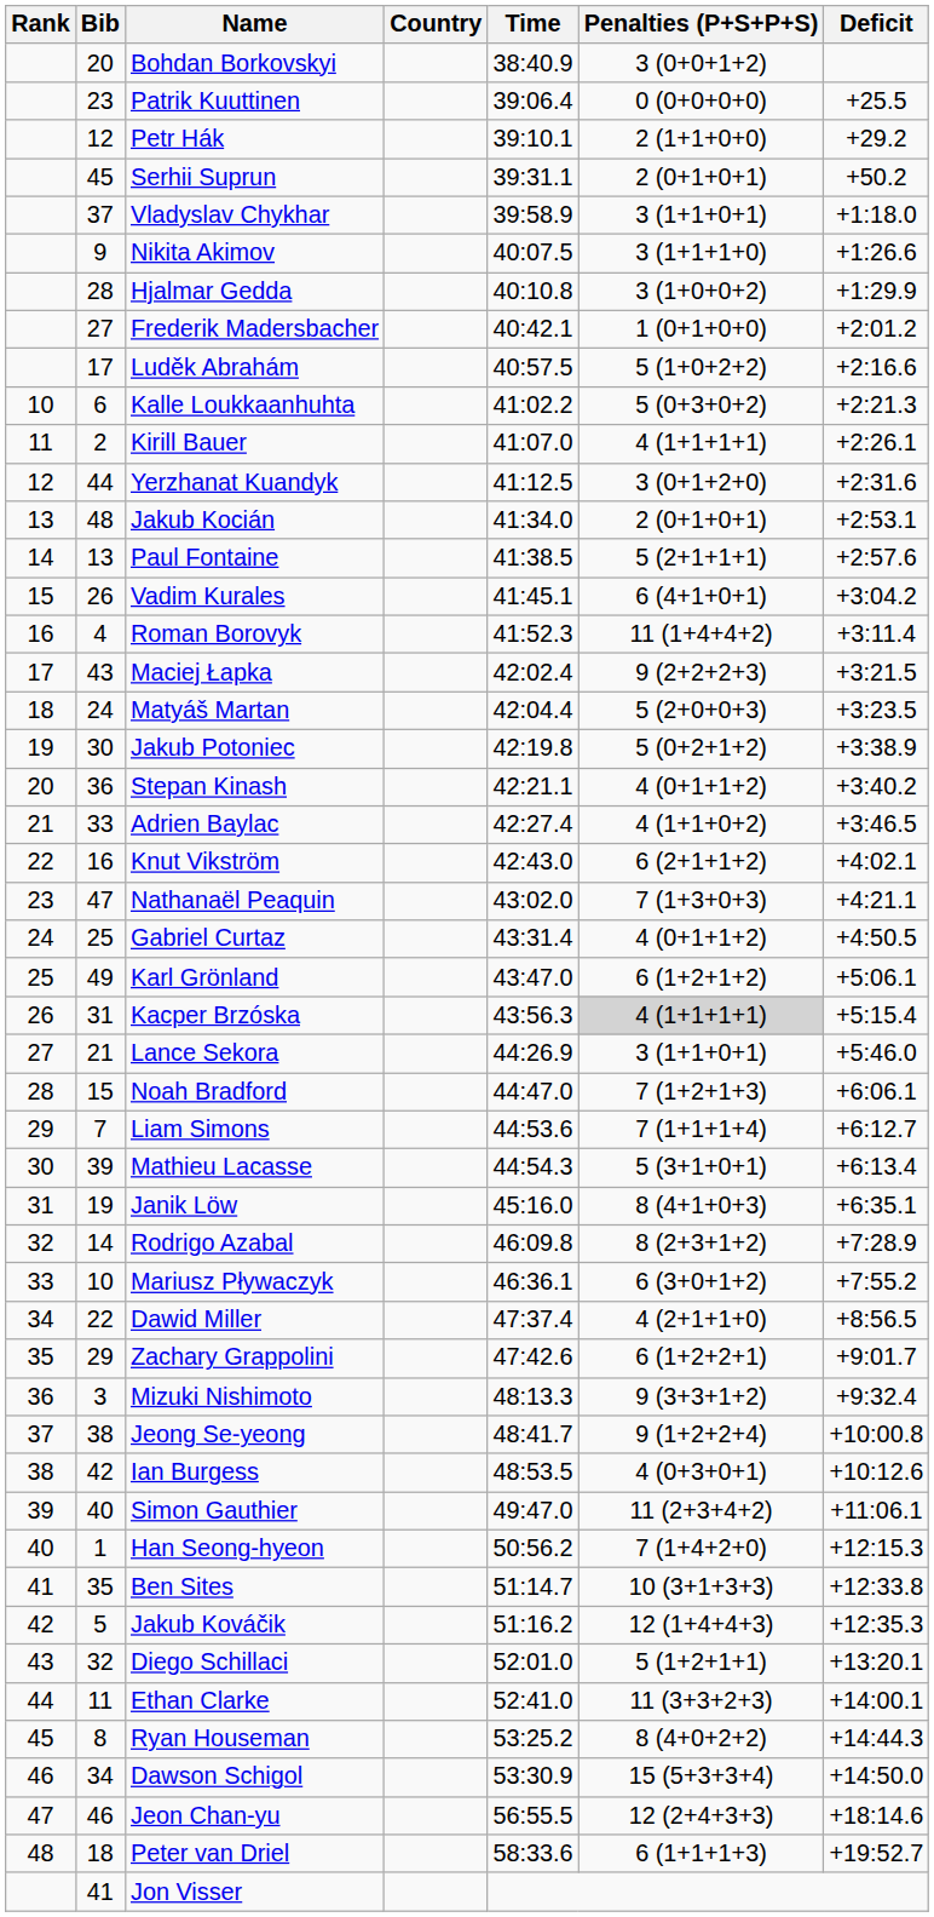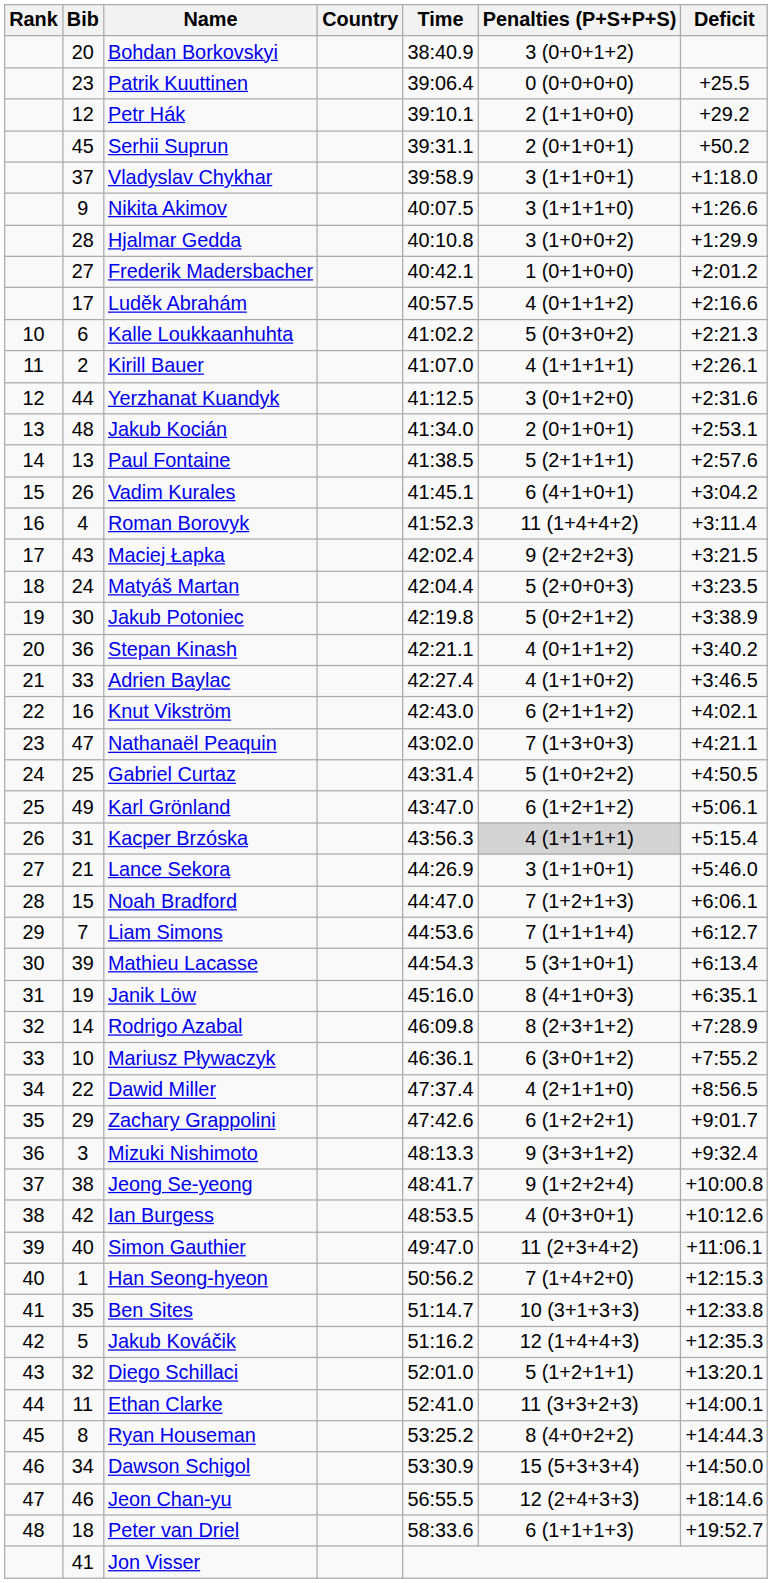Luděk Abrahám | Penalties (P+S+P+S): 5 (1+0+2+2) -> 4 (0+1+1+2)
Gabriel Curtaz | Penalties (P+S+P+S): 4 (0+1+1+2) -> 5 (1+0+2+2)
